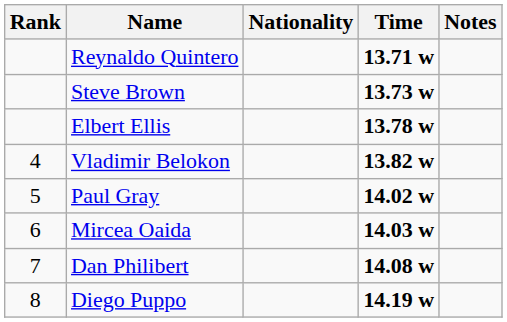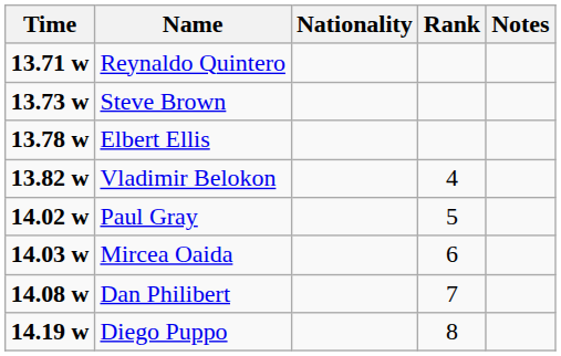columns swapped: Rank <-> Time
